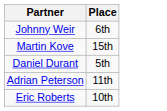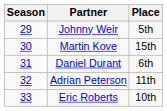+ column: Season | 29 | 30 | 31 | 32 | 33
Johnny Weir | Place: 6th -> 5th
Daniel Durant | Place: 5th -> 6th
